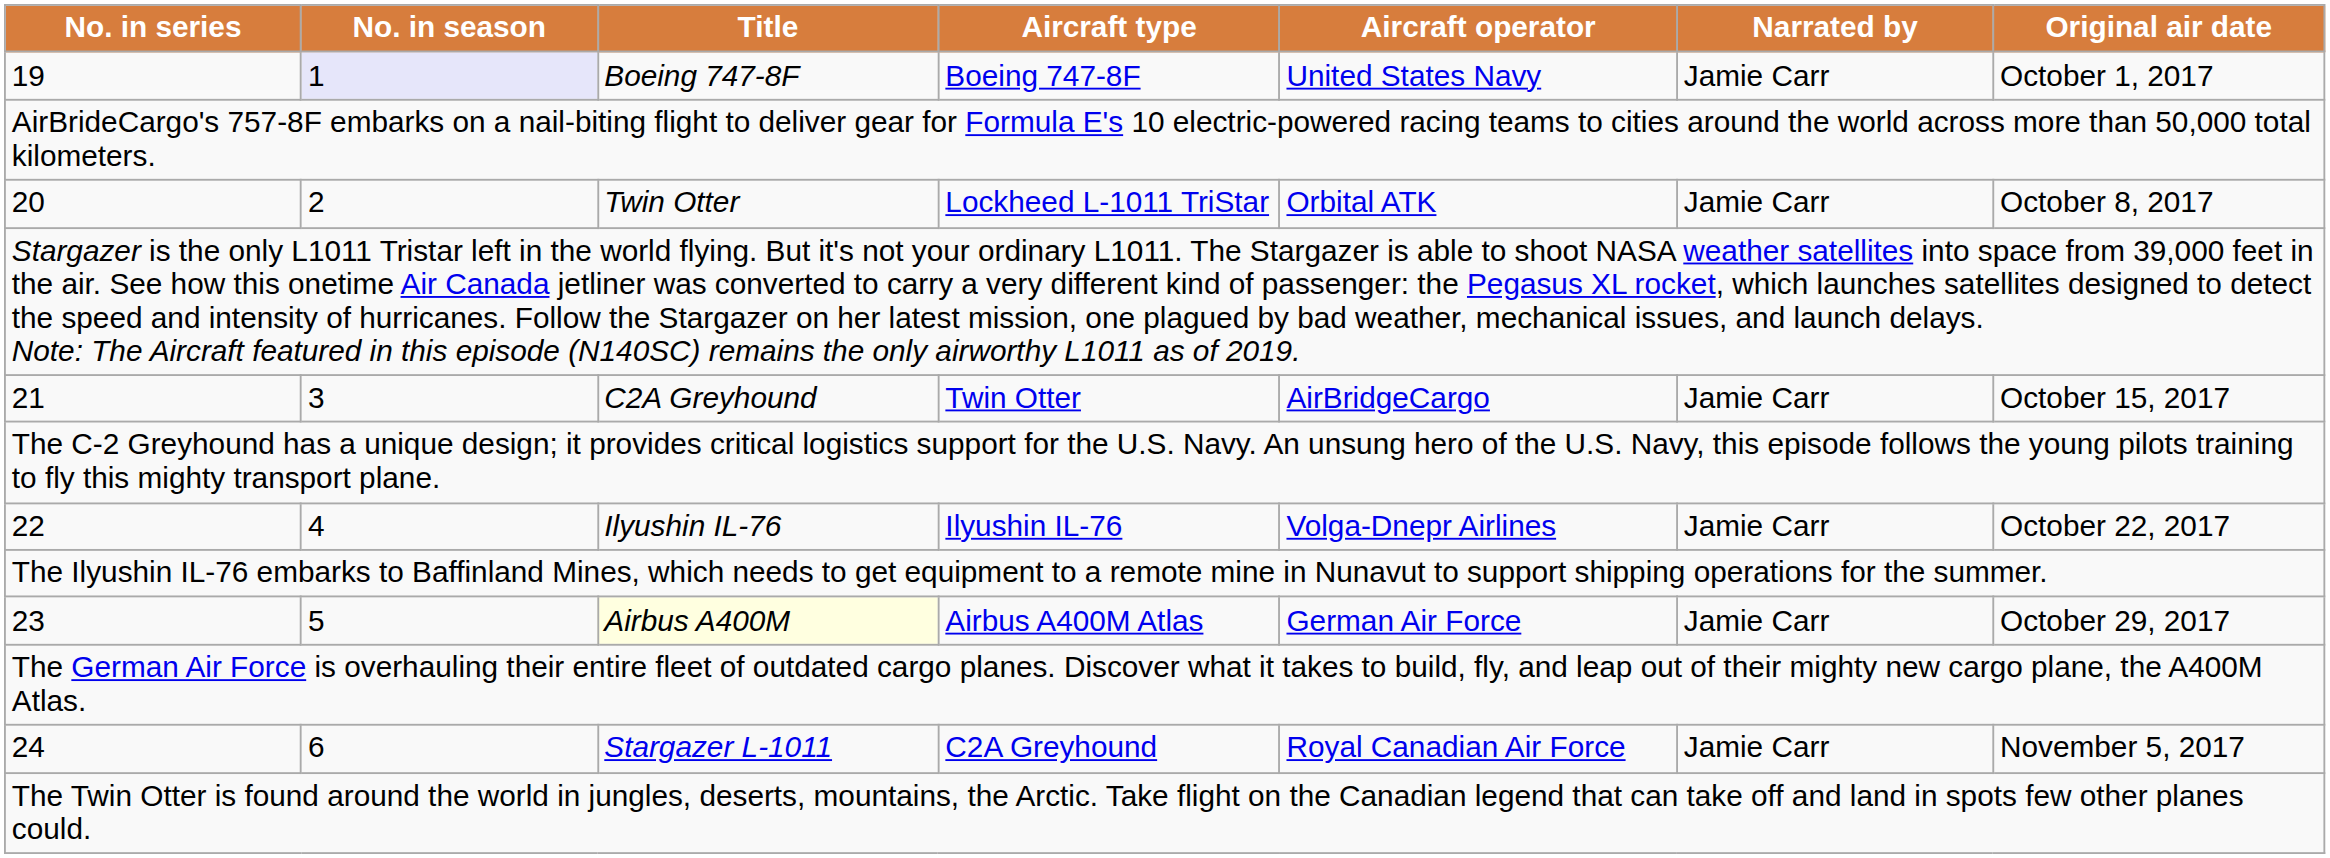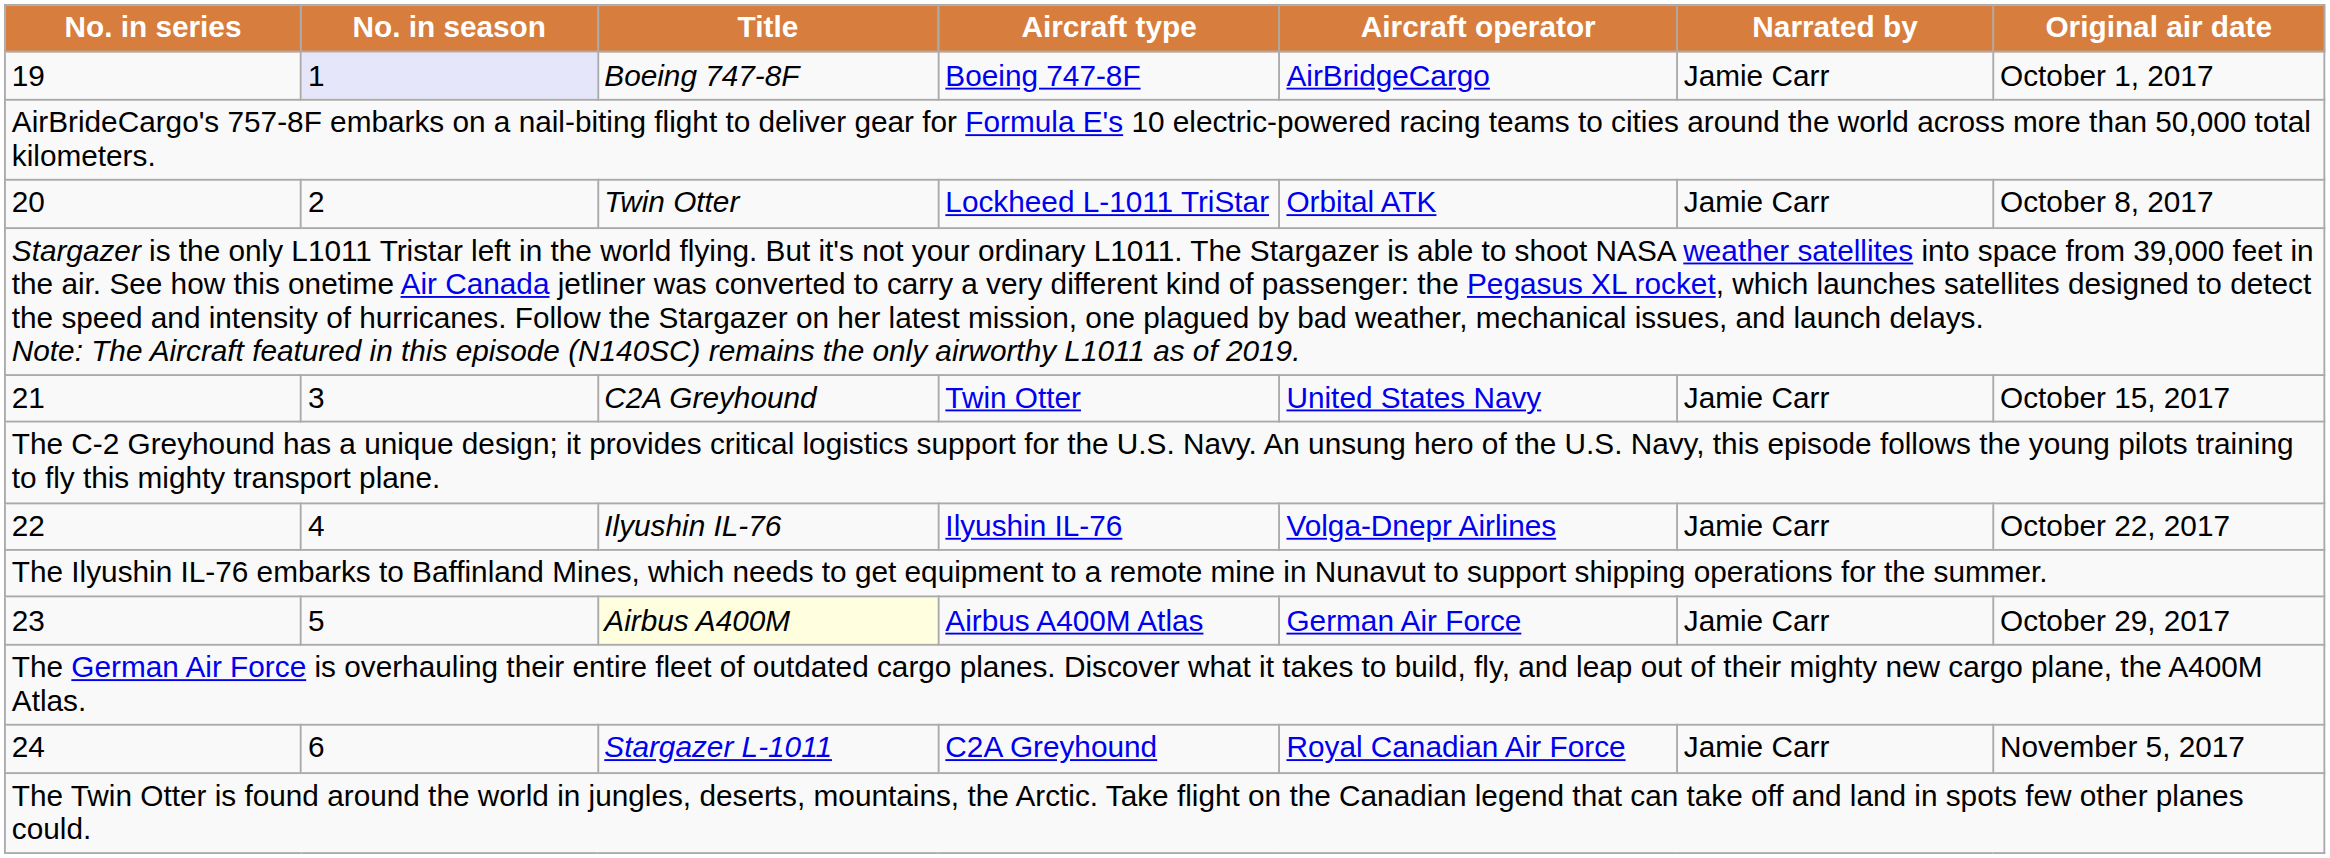19 | Aircraft operator: United States Navy -> AirBridgeCargo
21 | Aircraft operator: AirBridgeCargo -> United States Navy
